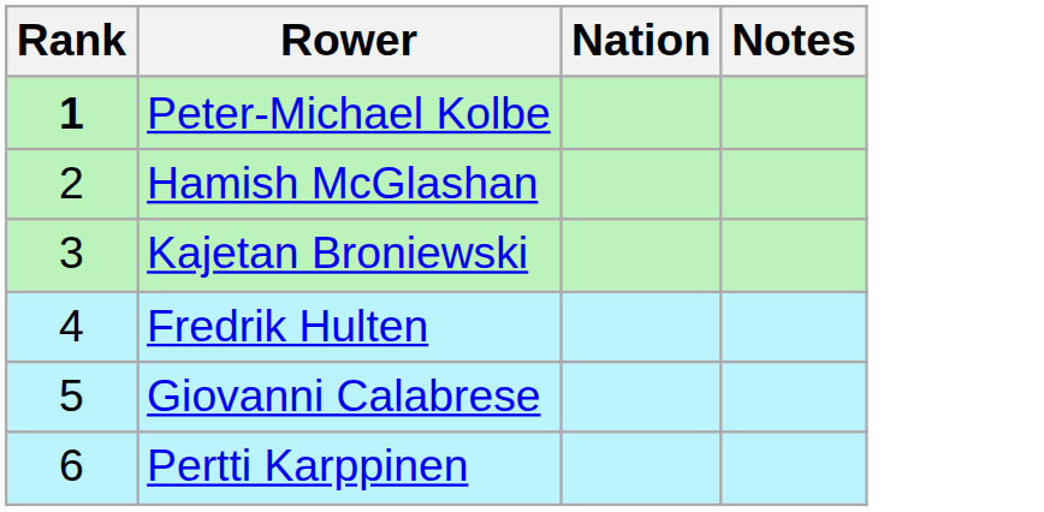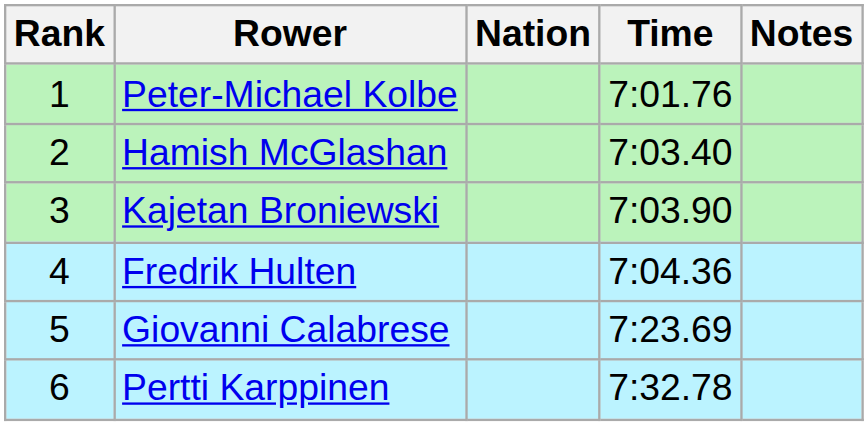+ column: Time | 7:01.76 | 7:03.40 | 7:03.90 | 7:04.36 | 7:23.69 | 7:32.78
Peter-Michael Kolbe | Rank: bold -> normal
